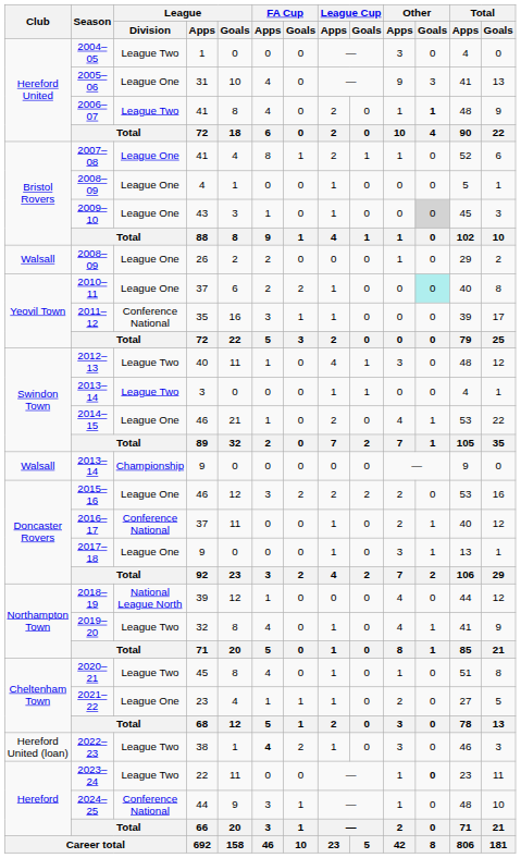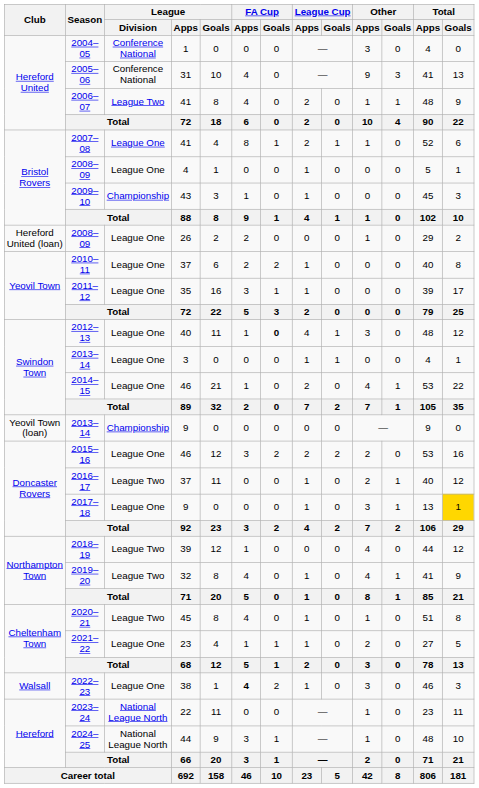2004–05 | League / Division: League Two -> Conference National
2005–06 | League / Division: League One -> Conference National
2006–07 | Other / Goals: bold -> normal
2009–10 | League / Division: League One -> Championship
2009–10 | Other / Goals: lightgrey background -> no background
2008–09 / 26 | Club: Walsall -> Hereford United (loan)
2010–11 | Other / Goals: paleturquoise background -> no background
2011–12 | League / Division: Conference National -> League One
2012–13 | League / Division: League Two -> League One
2012–13 | FA Cup / Goals: normal -> bold
2013–14 / 3 | League / Division: League Two -> League One
2013–14 / 9 | Club: Walsall -> Yeovil Town (loan)
2016–17 | League / Division: Conference National -> League Two
2017–18 | Total / Goals: no background -> gold background
2018–19 | League / Division: National League North -> League Two
2022–23 | Club: Hereford United (loan) -> Walsall
2022–23 | League / Division: League Two -> League One
2023–24 | League / Division: League Two -> National League North
2023–24 | Other / Goals: bold -> normal
2024–25 | League / Division: Conference National -> National League North
